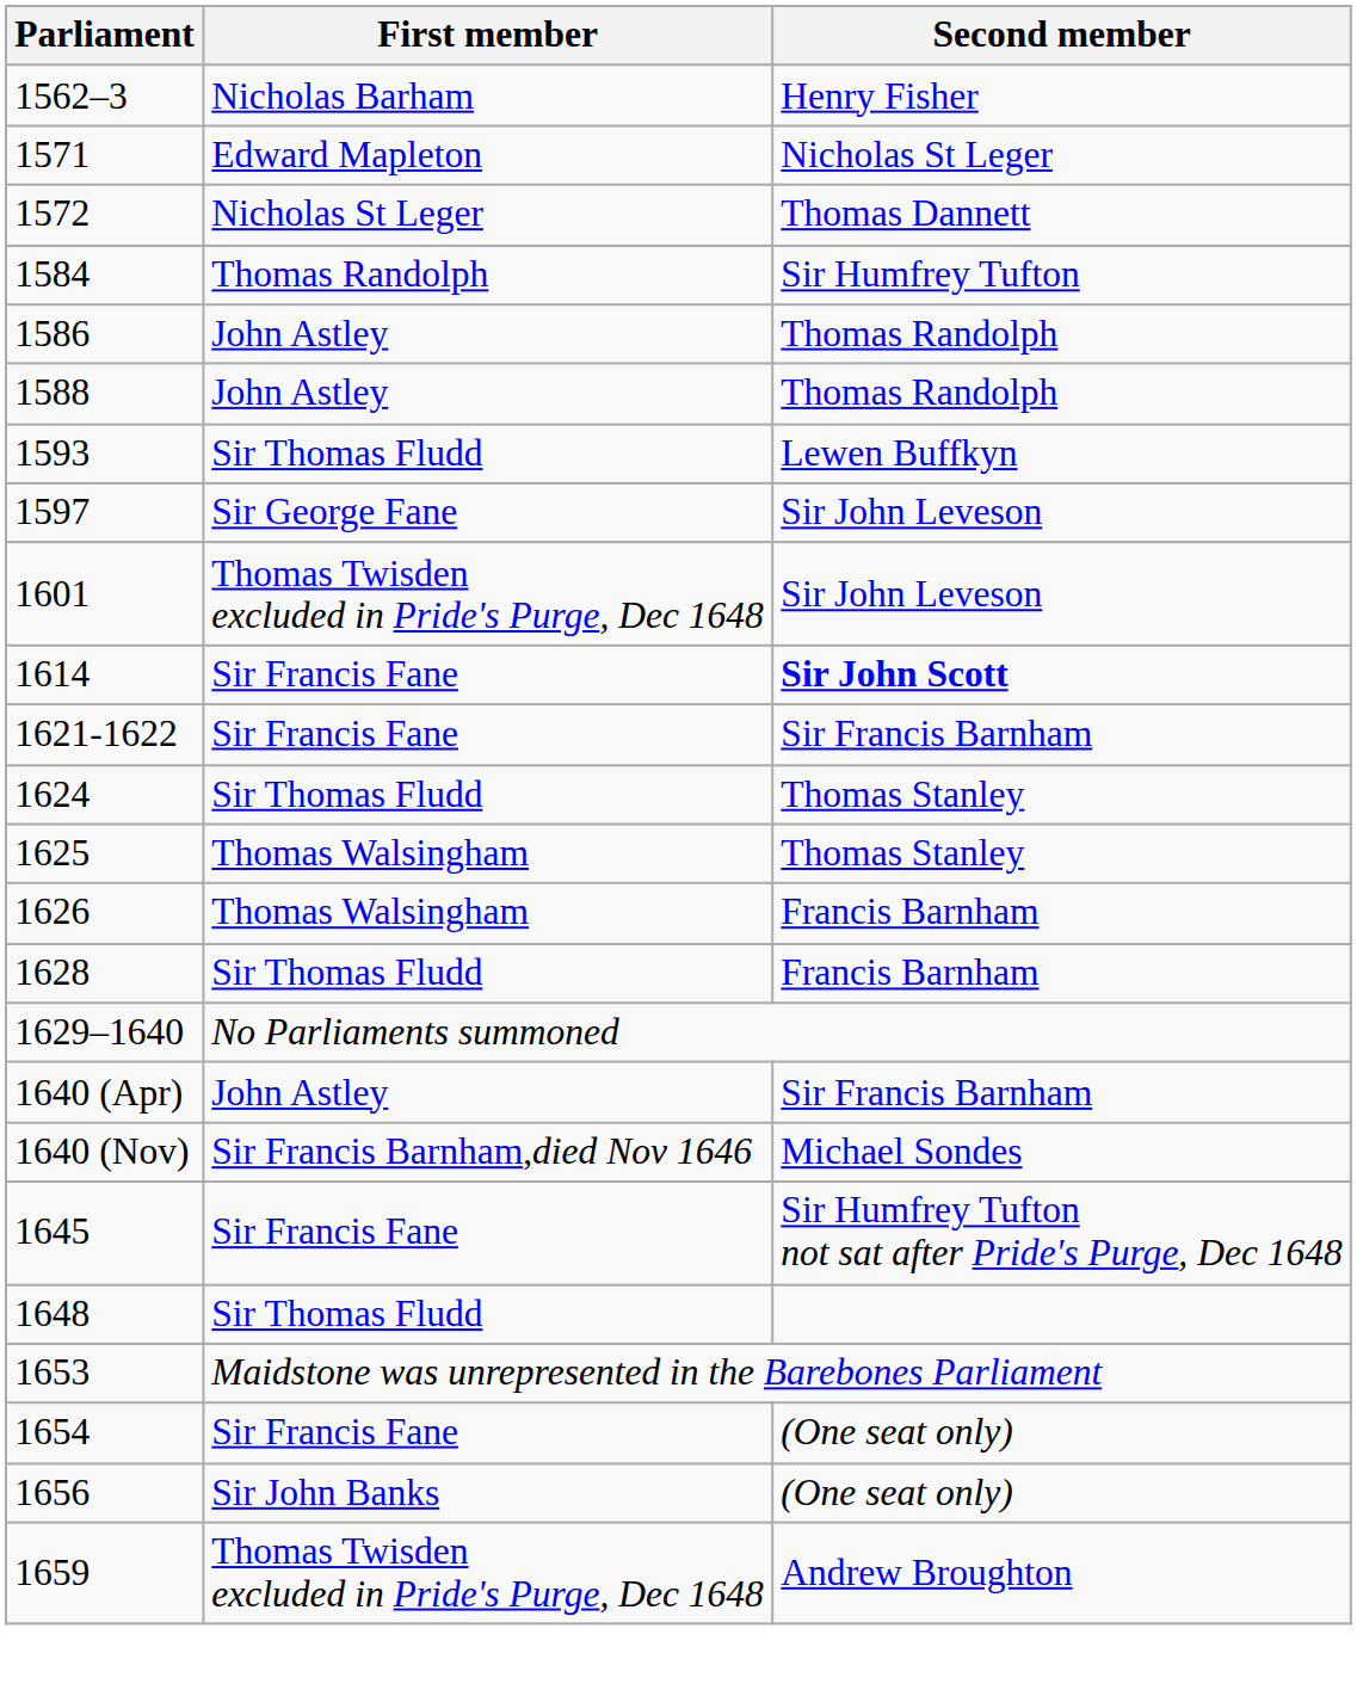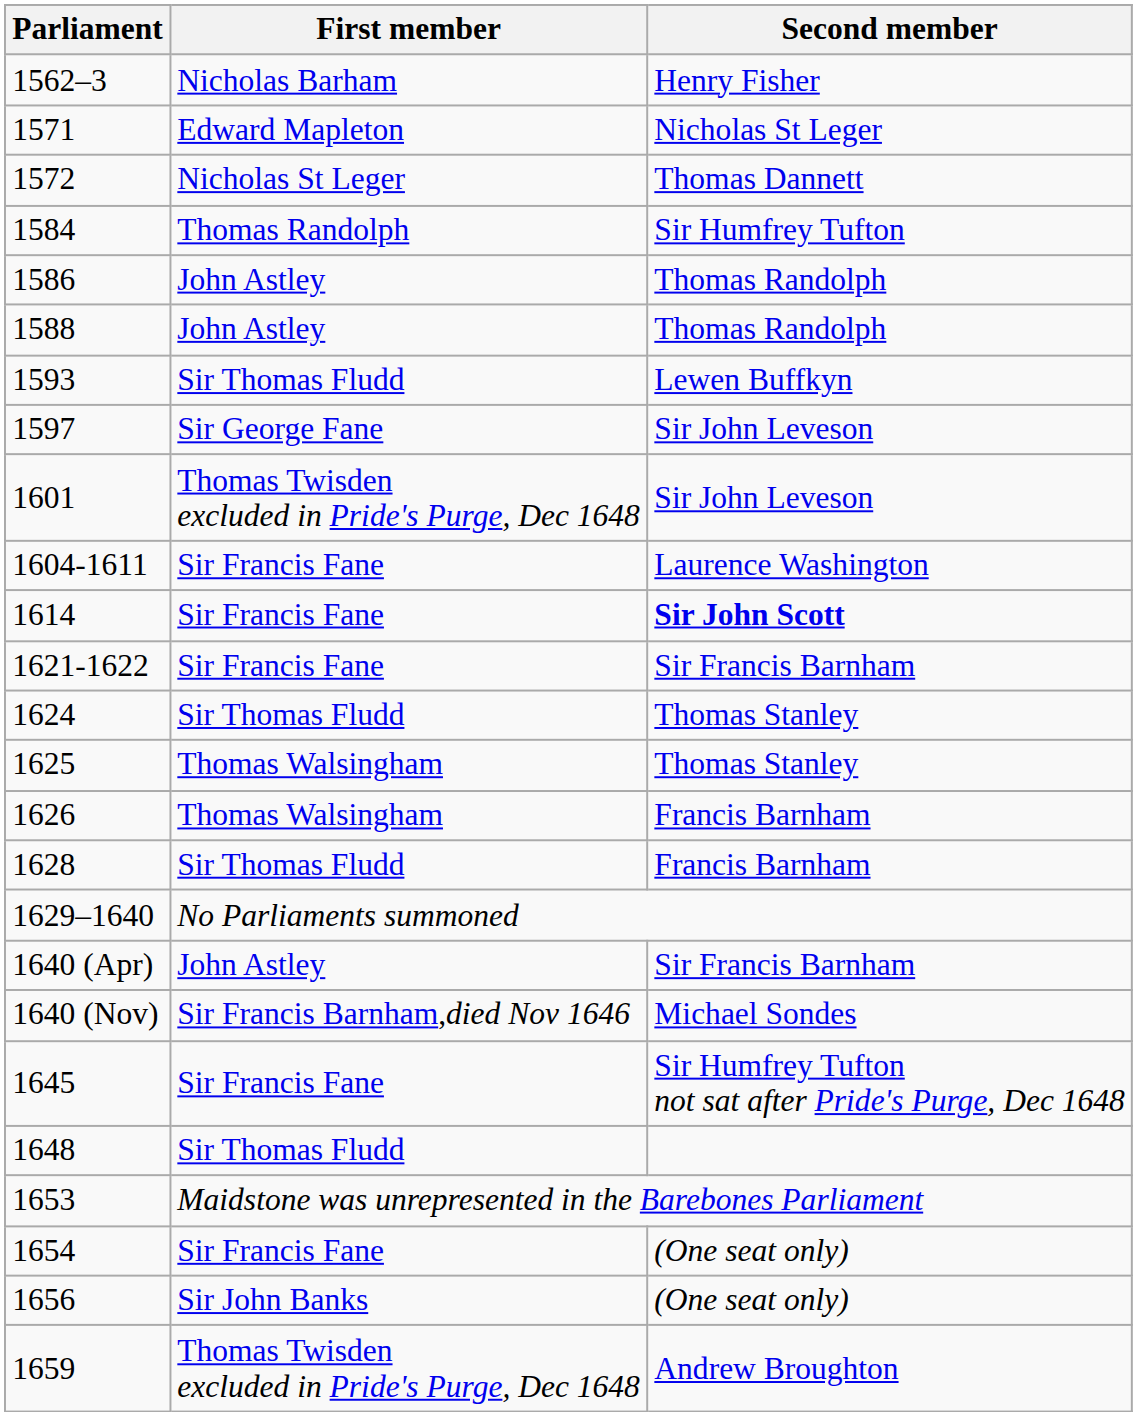+ row: 1604-1611 | Sir Francis Fane | Laurence Washington
